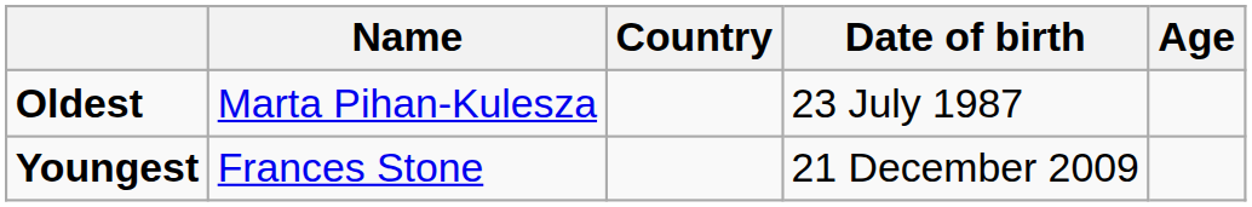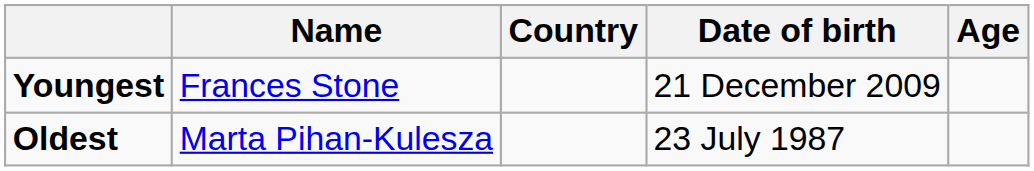rows swapped: Youngest <-> Oldest
